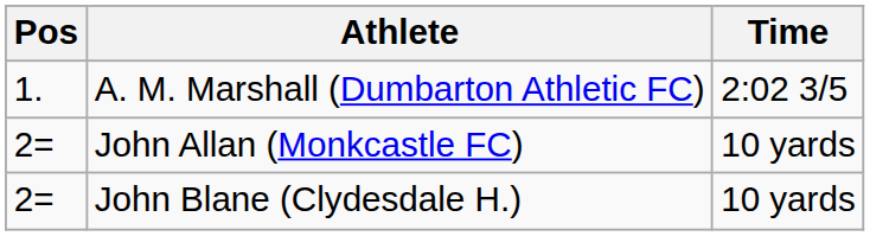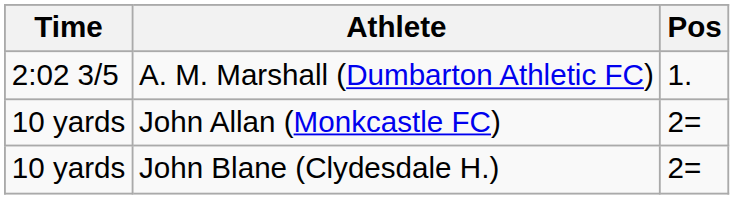columns swapped: Pos <-> Time
